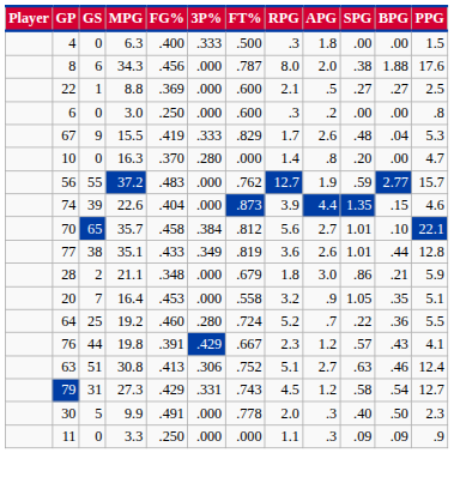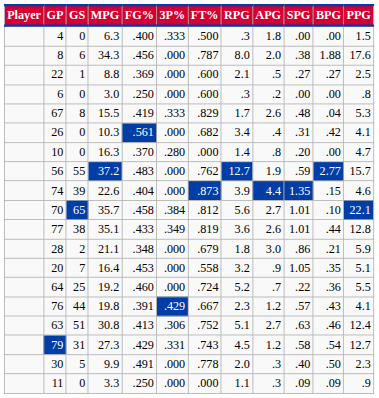67 | GS: 9 -> 8
+ row: 26 | 0 | 10.3 | .561 | .000 | .682 | 3.4 | .4 | .31 | .42 | 4.1
64 | 3P%: .280 -> .000
